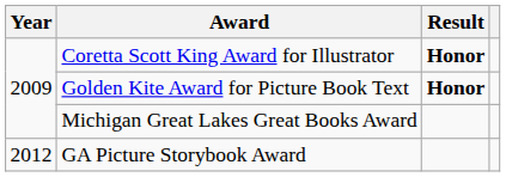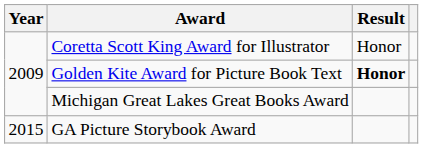Coretta Scott King Award for Illustrator | Result: bold -> normal
GA Picture Storybook Award | Year: 2012 -> 2015
